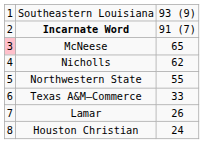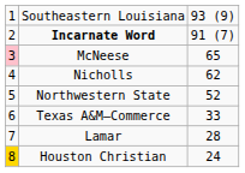Northwestern State | column 3: 55 -> 52
Lamar | column 3: 26 -> 28
Houston Christian | column 1: no background -> gold background
